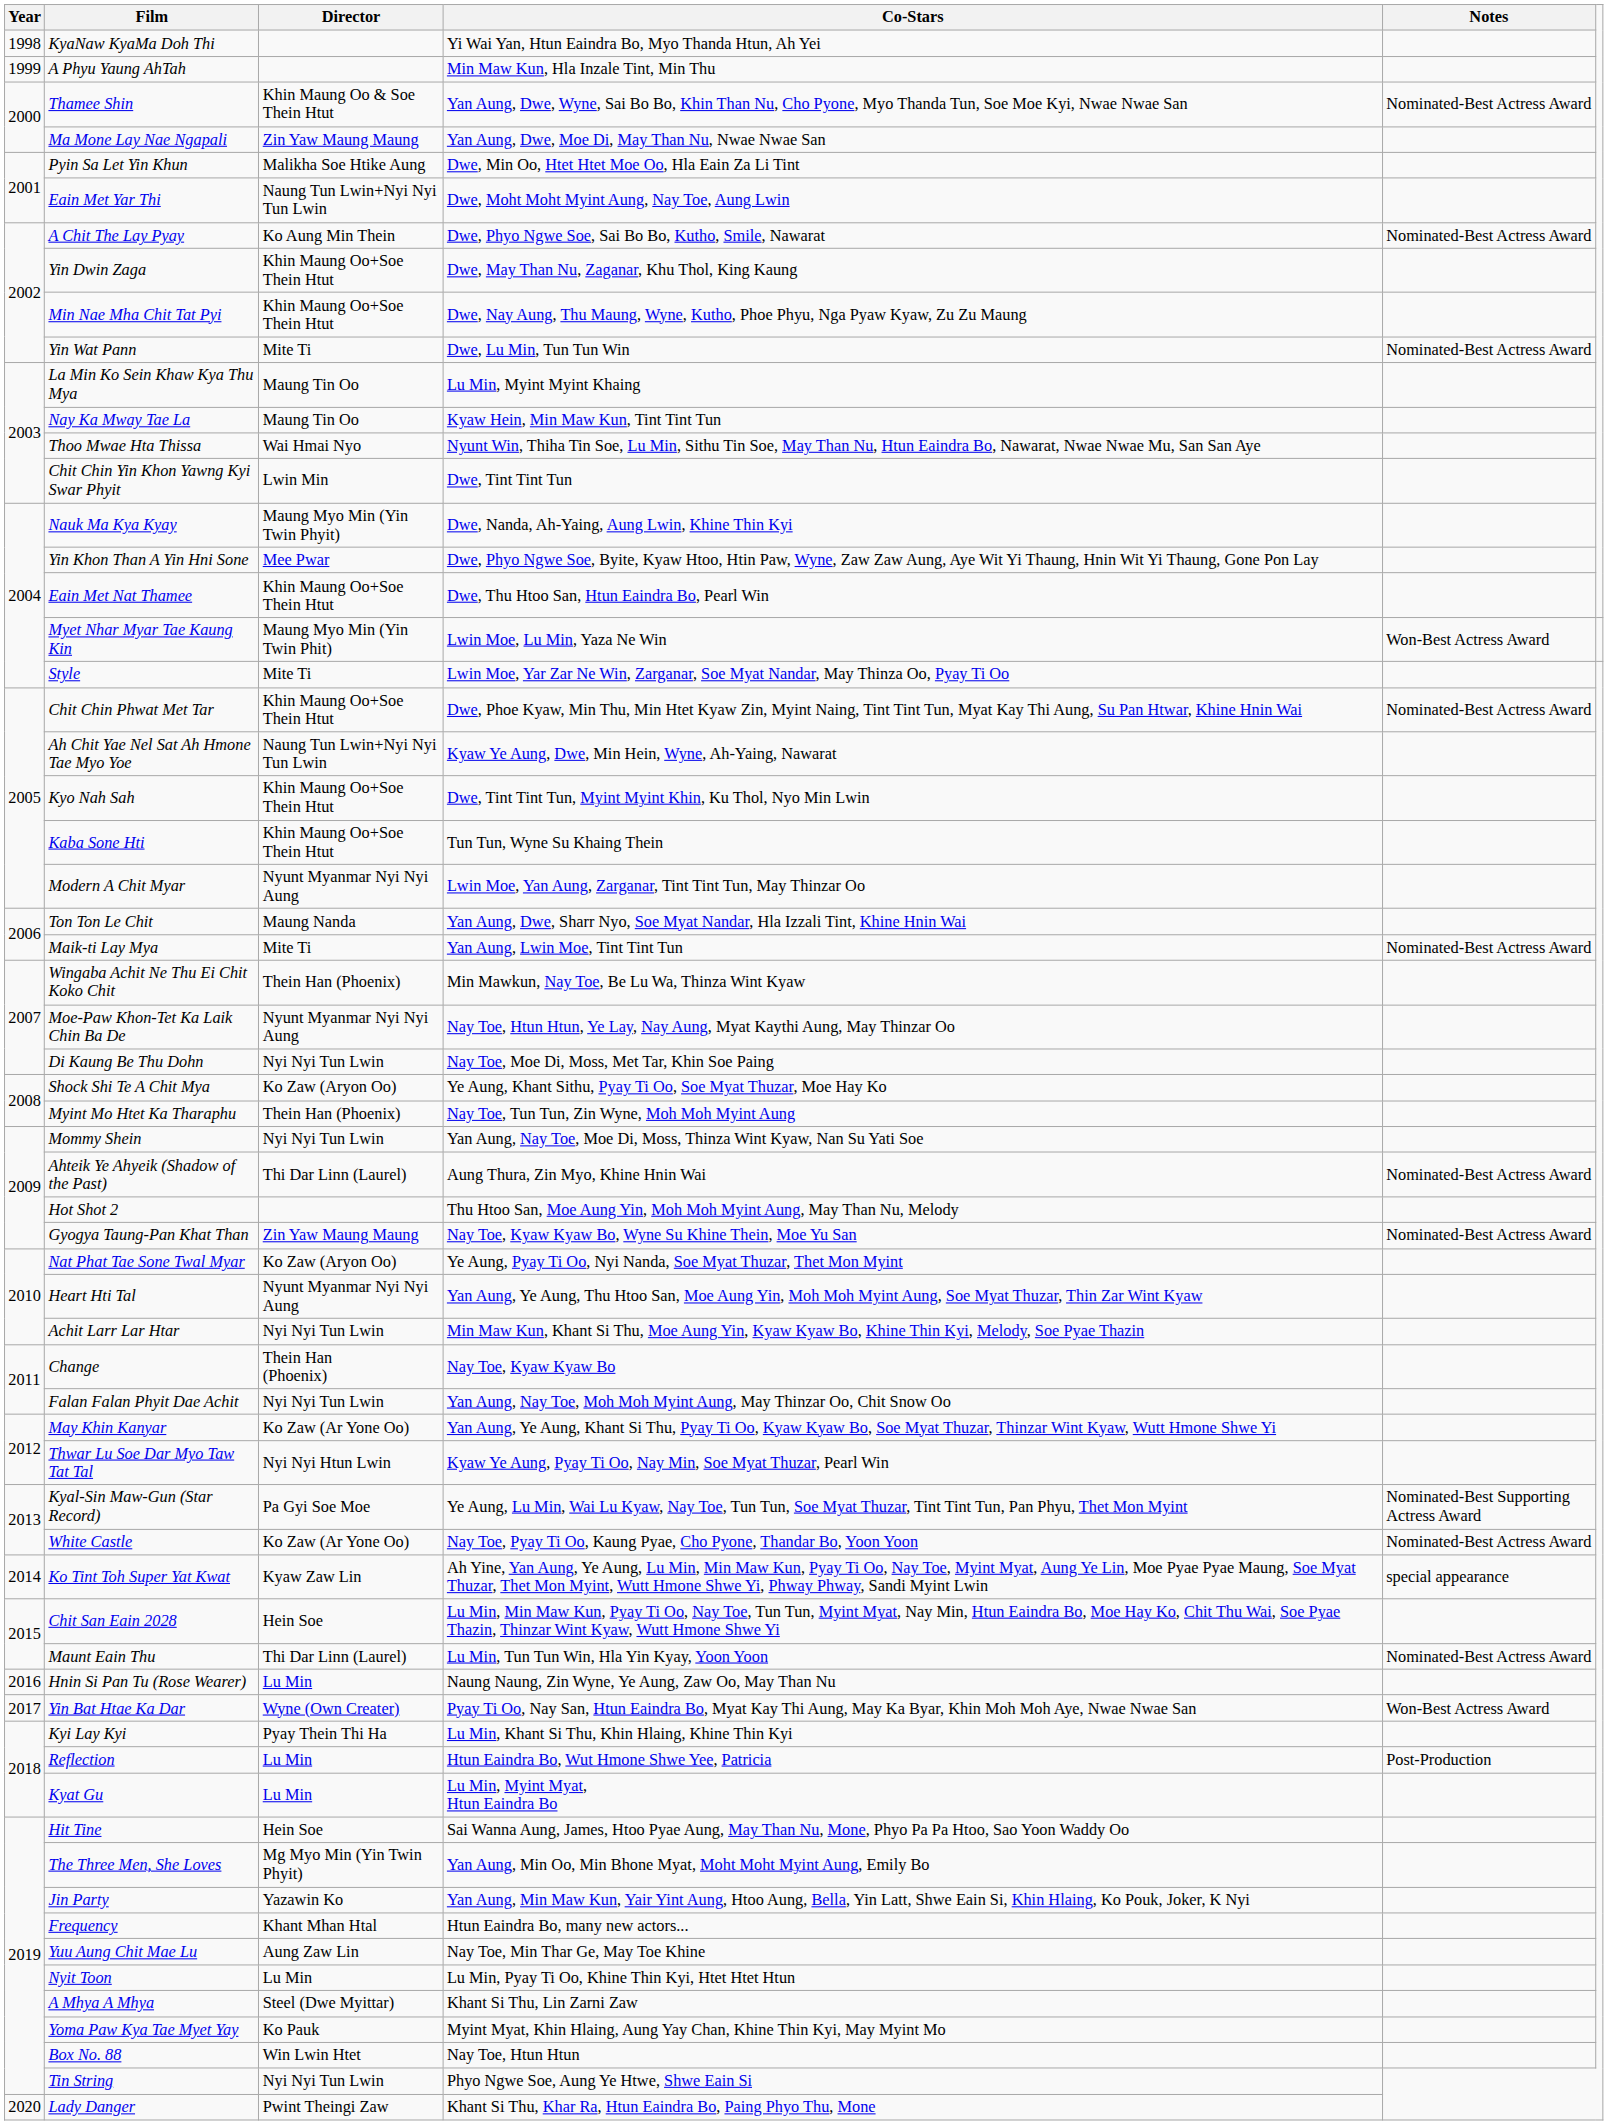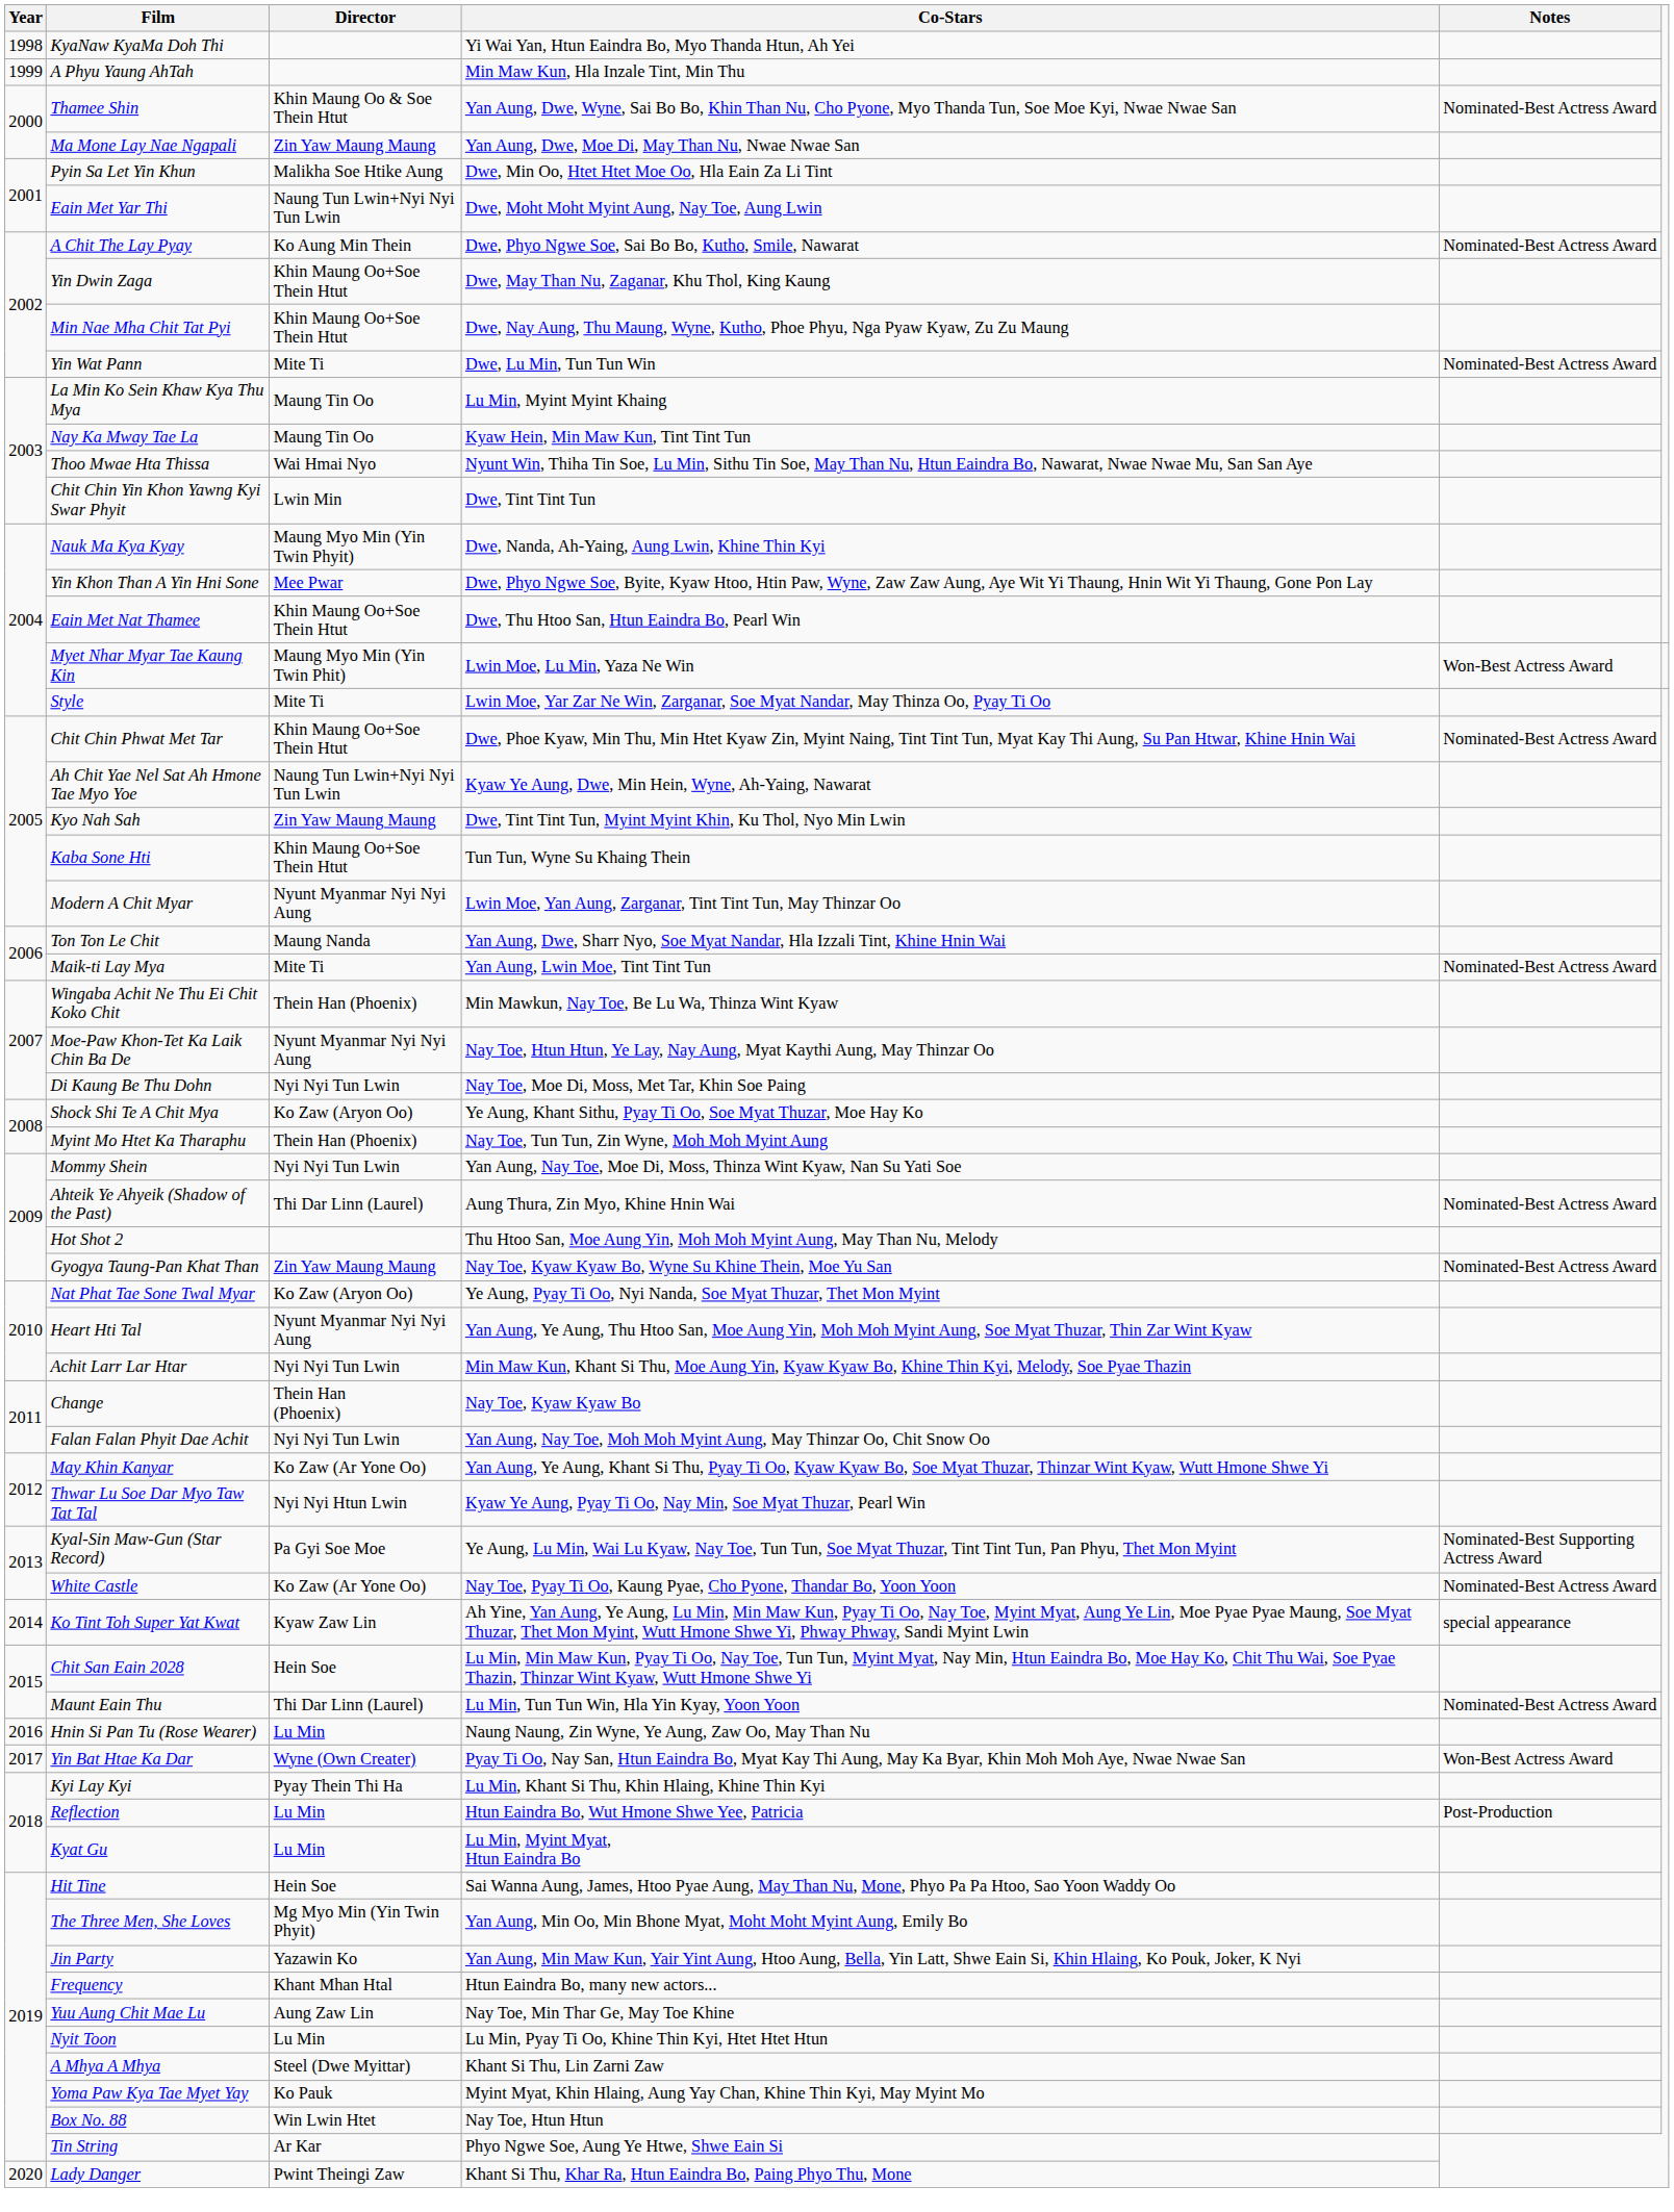Kyo Nah Sah | Director: Khin Maung Oo+Soe Thein Htut -> Zin Yaw Maung Maung
Tin String | Director: Nyi Nyi Tun Lwin -> Ar Kar
